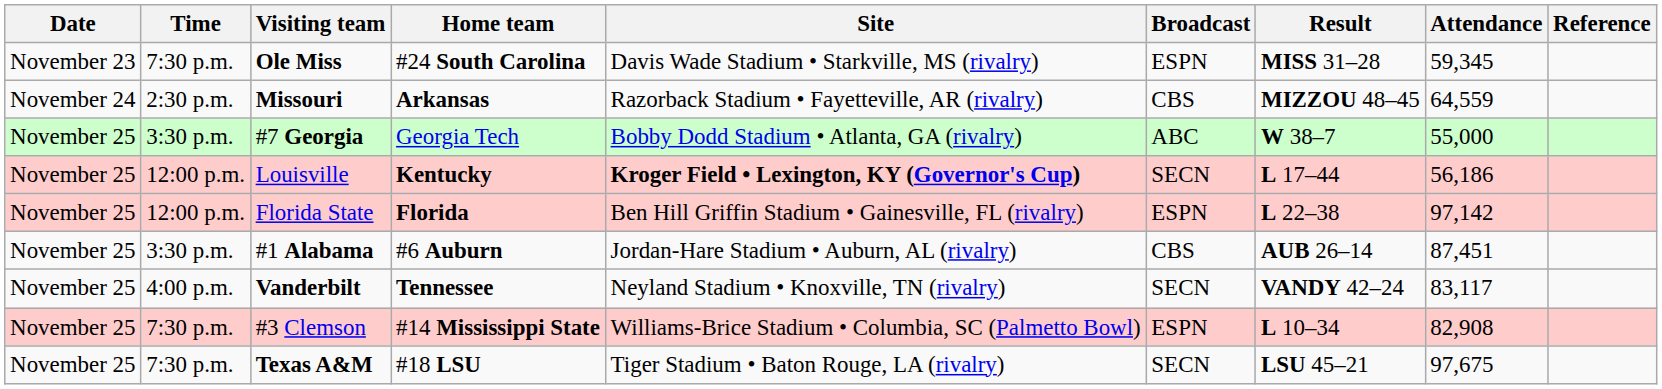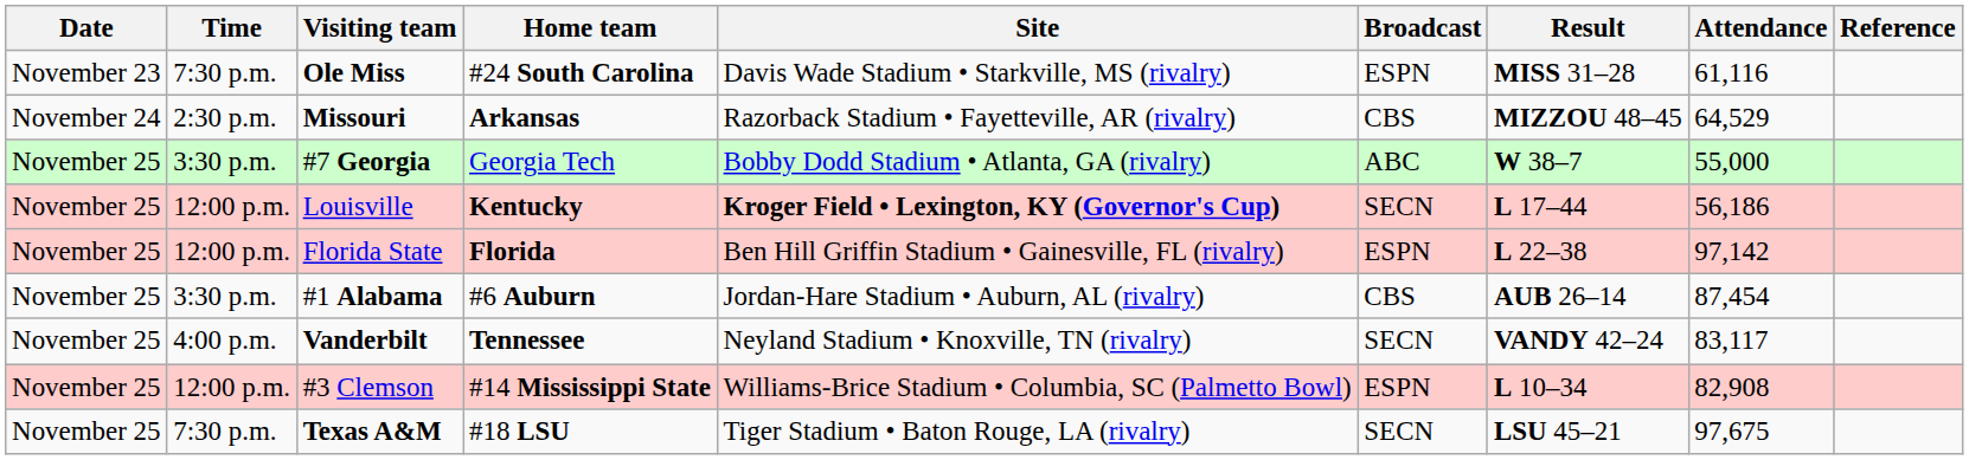Ole Miss | Attendance: 59,345 -> 61,116
Missouri | Attendance: 64,559 -> 64,529
#1 Alabama | Attendance: 87,451 -> 87,454
#3 Clemson | Time: 7:30 p.m. -> 12:00 p.m.
